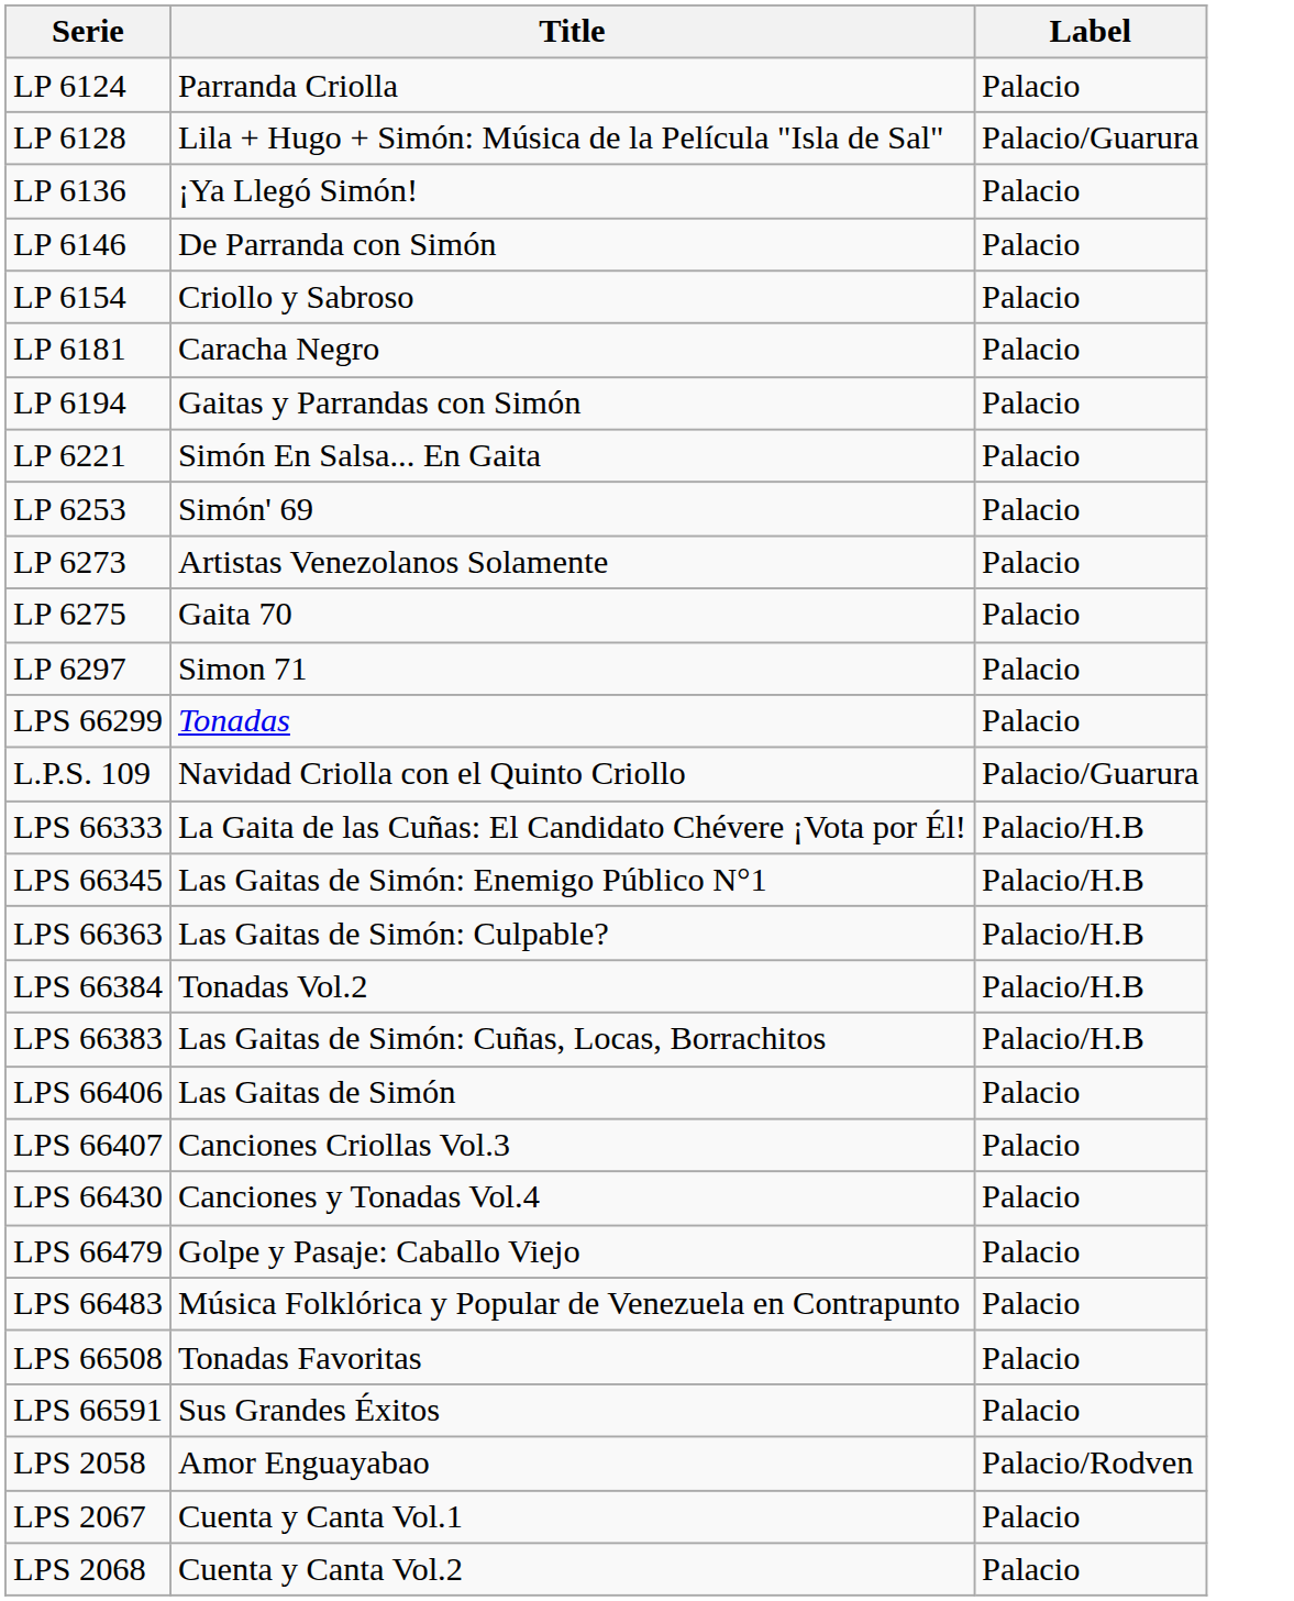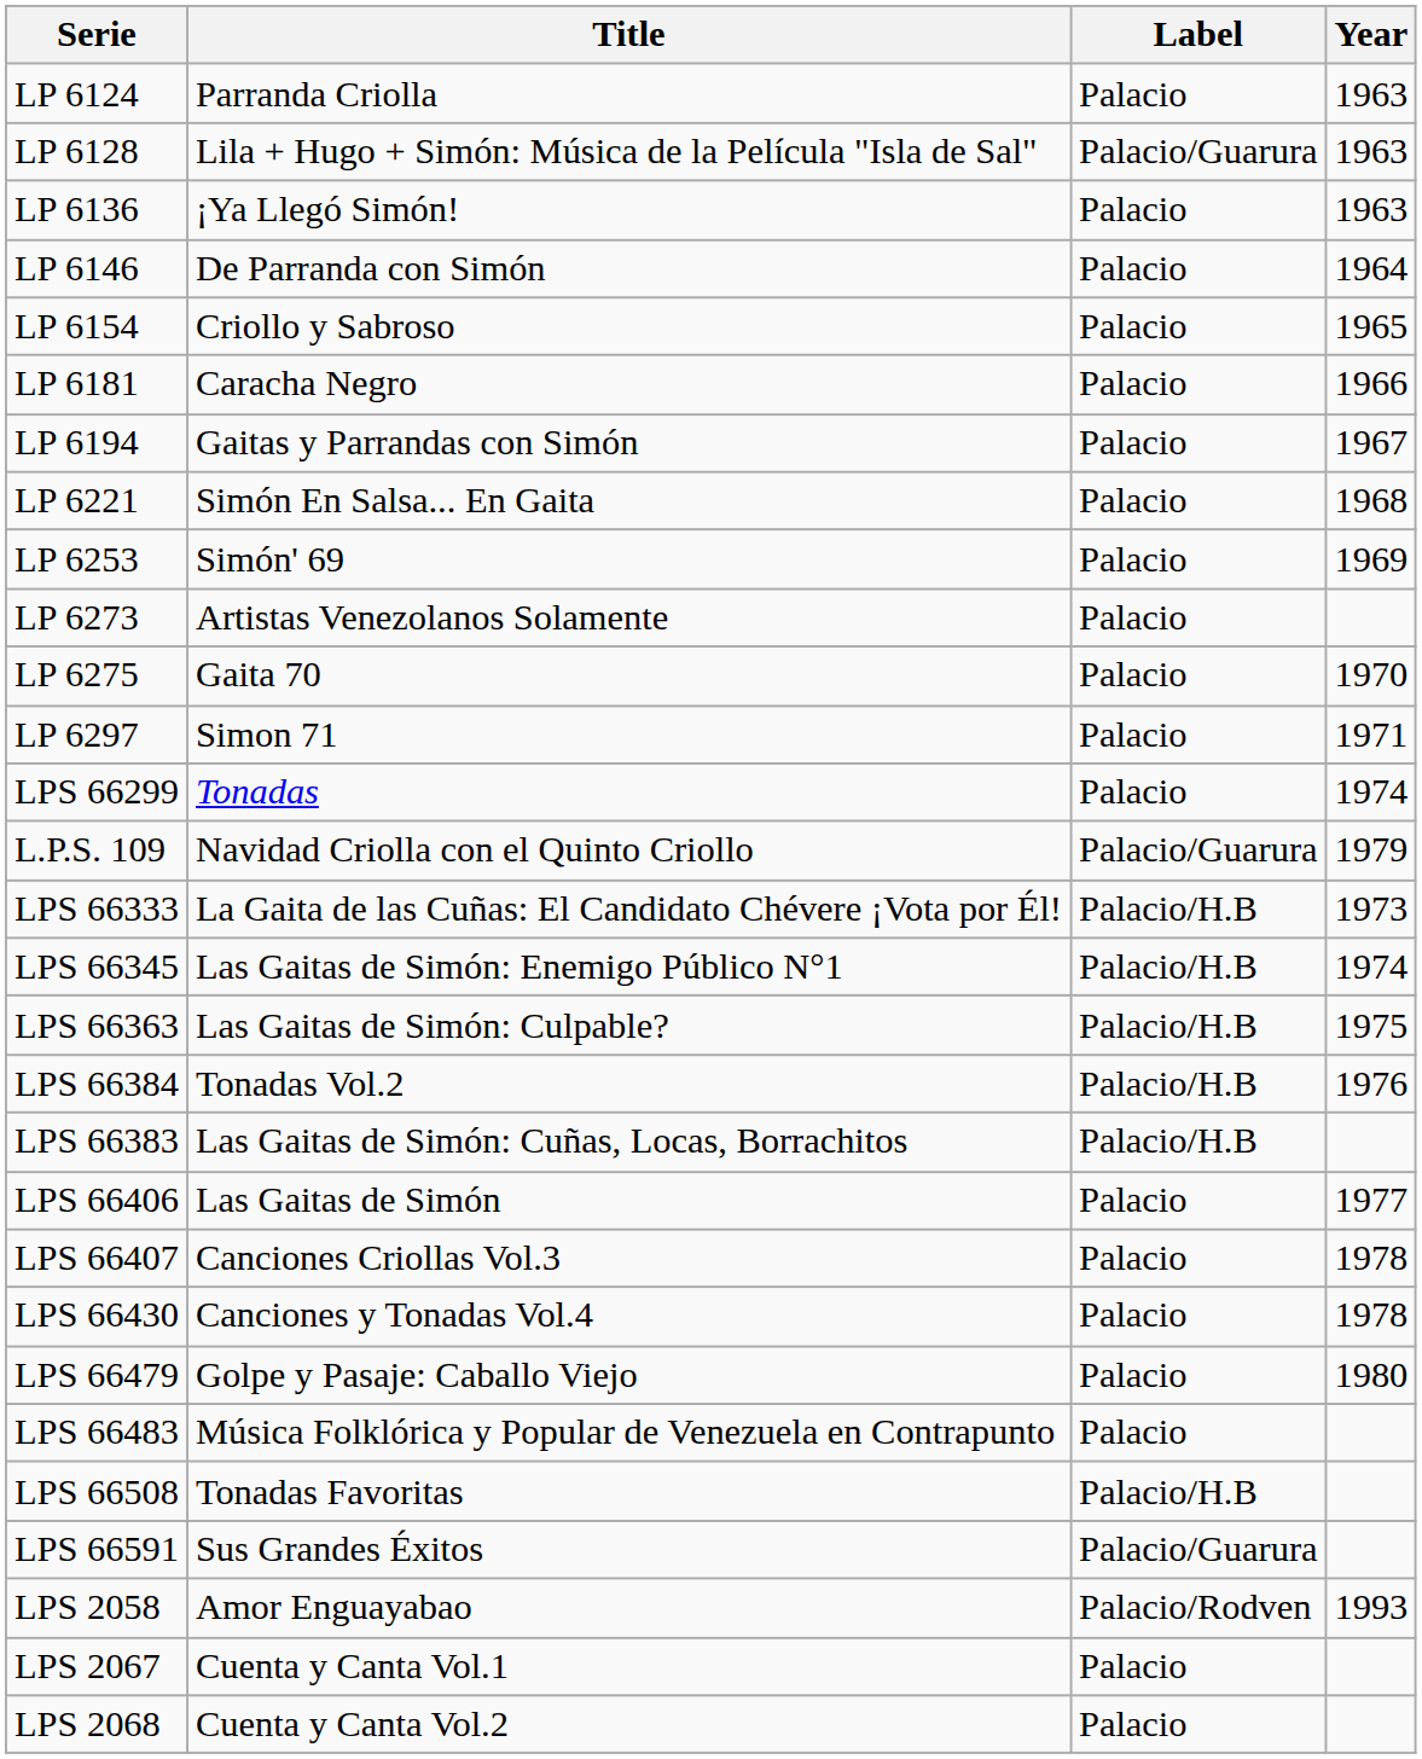+ column: Year | 1963 | 1963 | 1963 | 1964 | 1965 | 1966 | 1967 | 1968 | 1969 | 1970 | 1971 | 1974 | 1979 | 1973 | 1974 | 1975 | 1976 | 1977 | 1978 | 1978 | 1980 | 1993
LPS 66508 | Label: Palacio -> Palacio/H.B
LPS 66591 | Label: Palacio -> Palacio/Guarura
